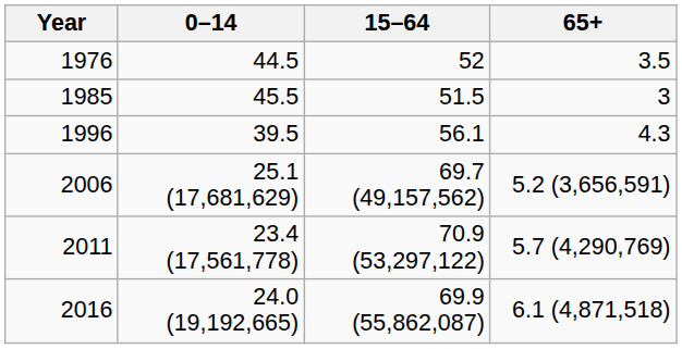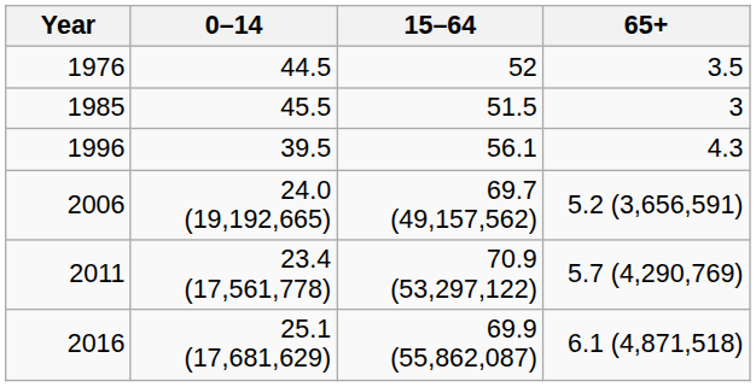2006 | 0–14: 25.1 (17,681,629) -> 24.0 (19,192,665)
2016 | 0–14: 24.0 (19,192,665) -> 25.1 (17,681,629)
